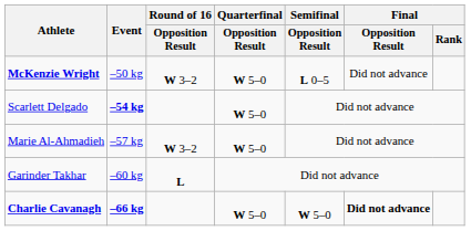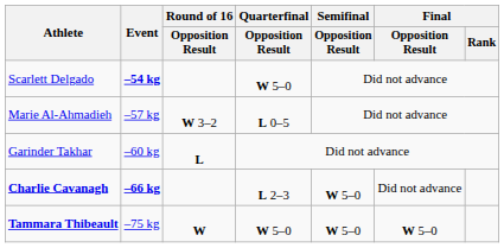- row: McKenzie Wright | –50 kg | W 3–2 | W 5–0 | L 0–5 | Did not advance
Marie Al-Ahmadieh | Quarterfinal / Opposition Result: W 5–0 -> L 0–5
Charlie Cavanagh | Quarterfinal / Opposition Result: W 5–0 -> L 2–3
Charlie Cavanagh | Final / Opposition Result: bold -> normal
+ row: Tammara Thibeault | –75 kg | W | W 5–0 | W 5–0 | W 5–0
